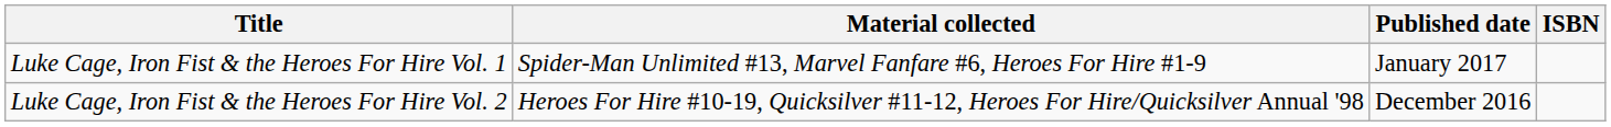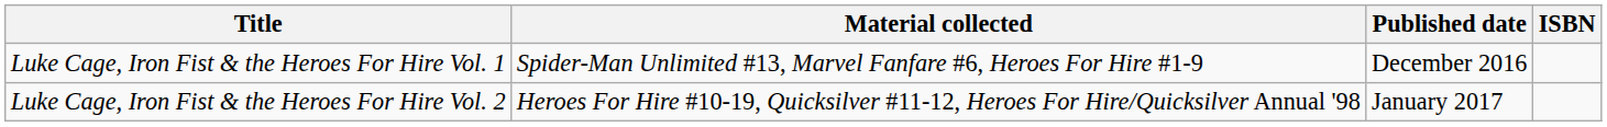Luke Cage, Iron Fist & the Heroes For Hire Vol. 1 | Published date: January 2017 -> December 2016
Luke Cage, Iron Fist & the Heroes For Hire Vol. 2 | Published date: December 2016 -> January 2017
